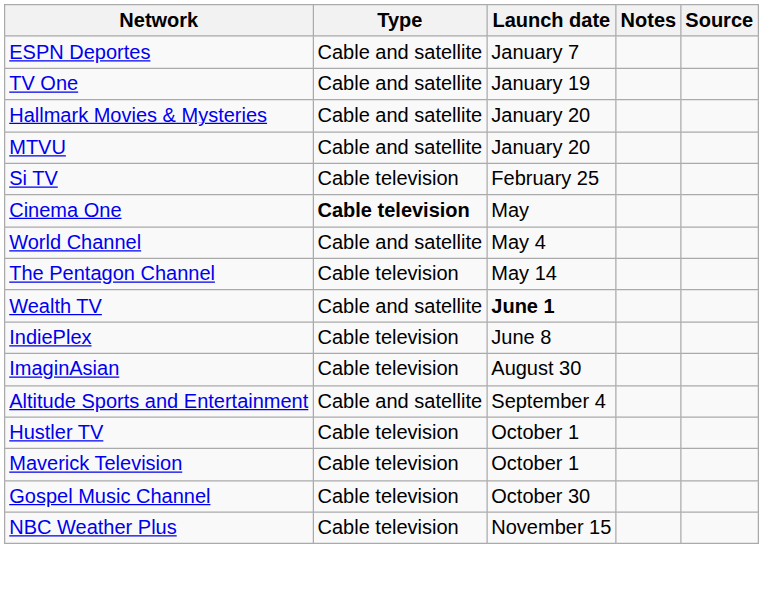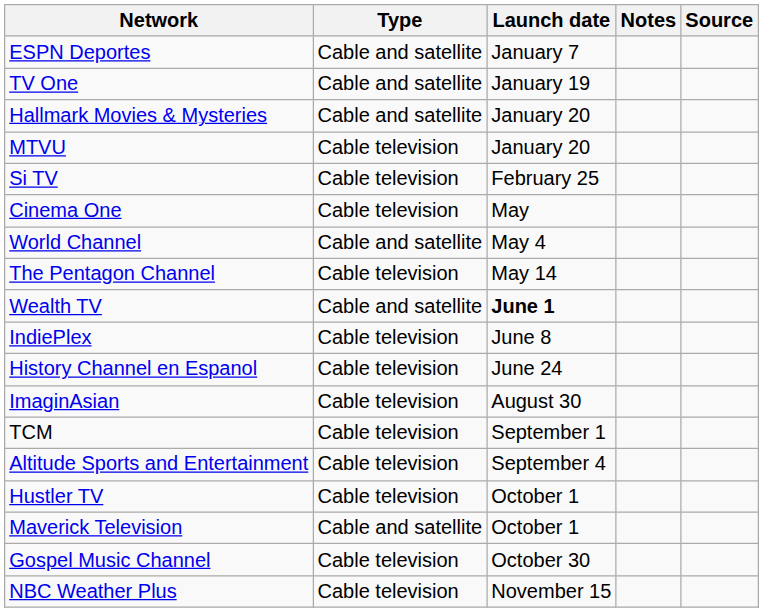MTVU | Type: Cable and satellite -> Cable television
Cinema One | Type: bold -> normal
+ row: History Channel en Espanol | Cable television | June 24
+ row: TCM | Cable television | September 1
Altitude Sports and Entertainment | Type: Cable and satellite -> Cable television
Maverick Television | Type: Cable television -> Cable and satellite
